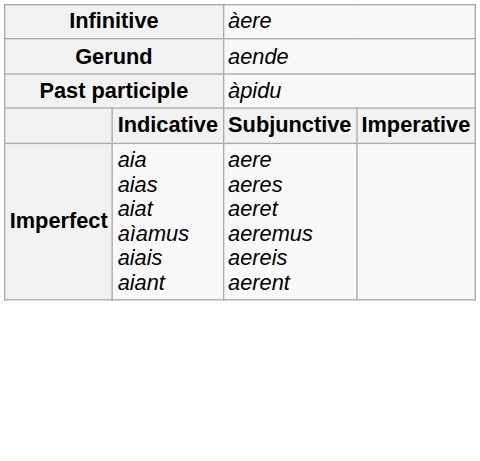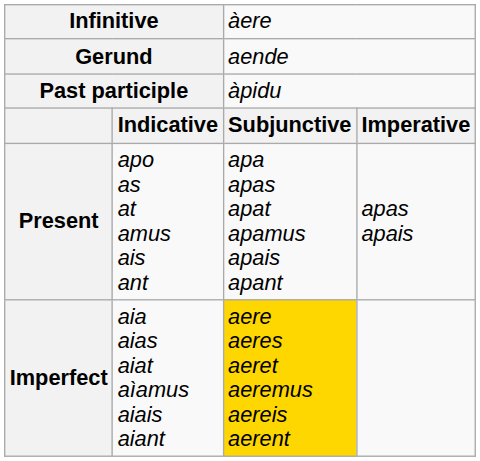+ row: Present | apo as at amus ais ant | apa apas apat apamus apais apant | apas apais
Imperfect | column 3: no background -> gold background
